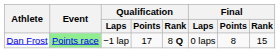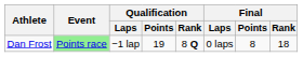Dan Frost | Qualification / Points: 17 -> 19
Dan Frost | Final / Rank: 15 -> 18
